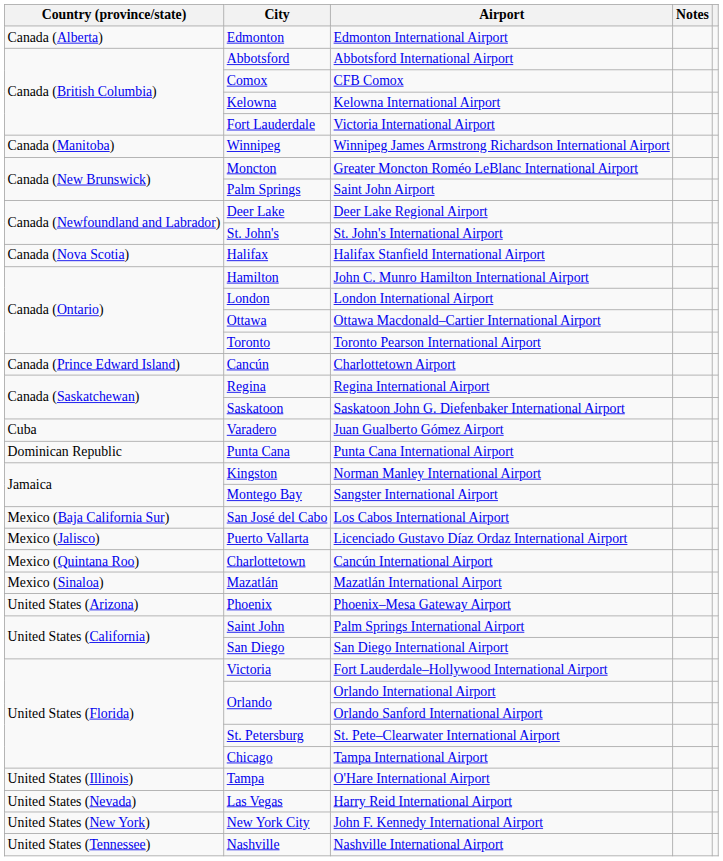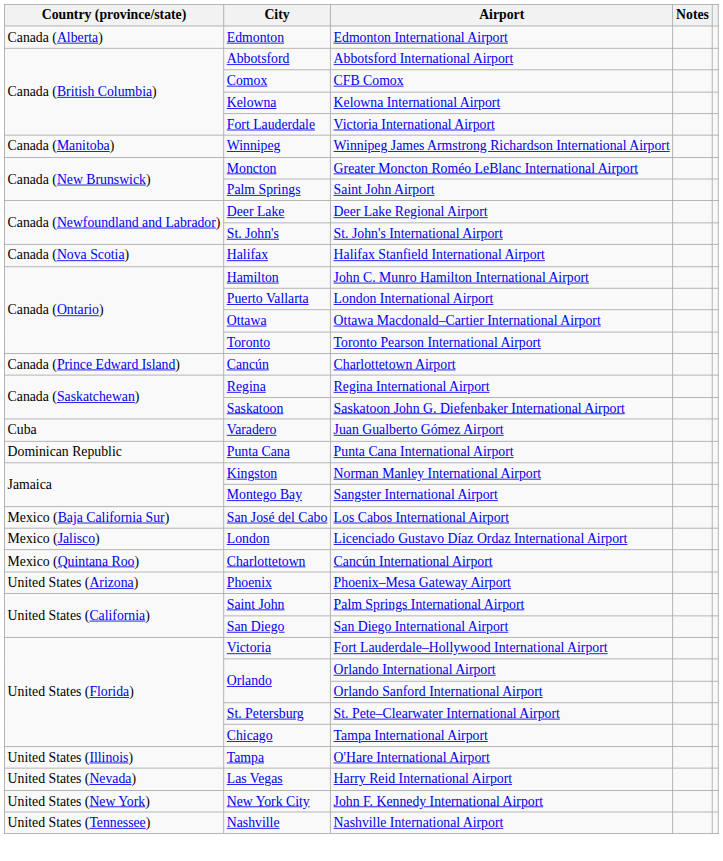London International Airport | City: London -> Puerto Vallarta
Licenciado Gustavo Díaz Ordaz International Airport | City: Puerto Vallarta -> London
- row: Mexico (Sinaloa) | Mazatlán | Mazatlán International Airport
